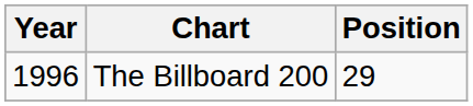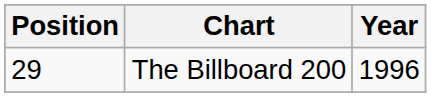columns swapped: Year <-> Position
